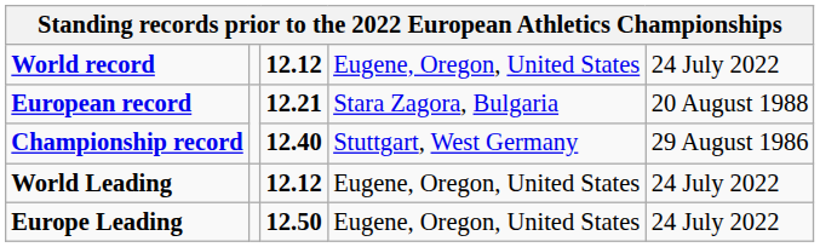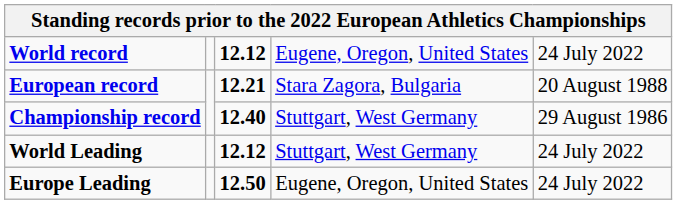World Leading | column 4: Eugene, Oregon, United States -> Stuttgart, West Germany
